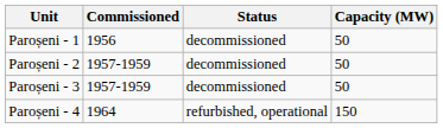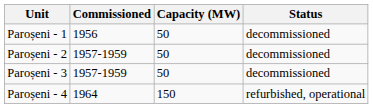columns swapped: Capacity (MW) <-> Status
